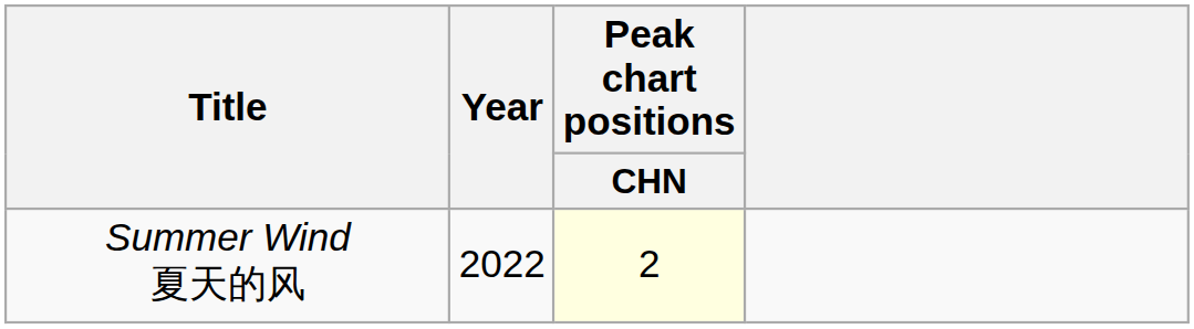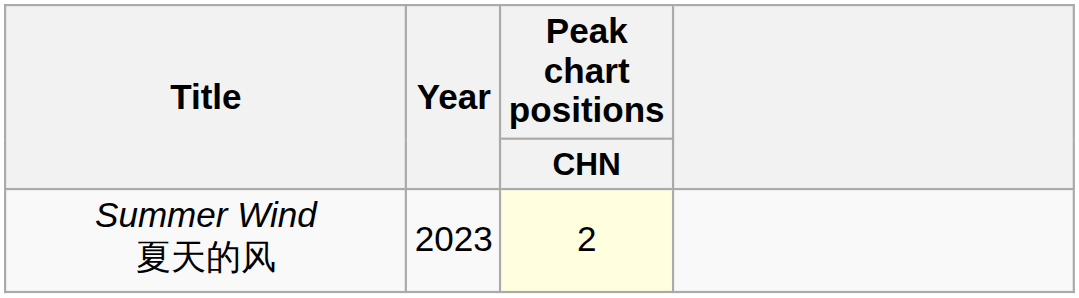Summer Wind 夏天的风 | Year: 2022 -> 2023
